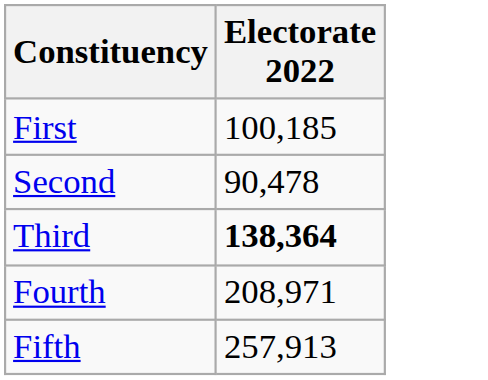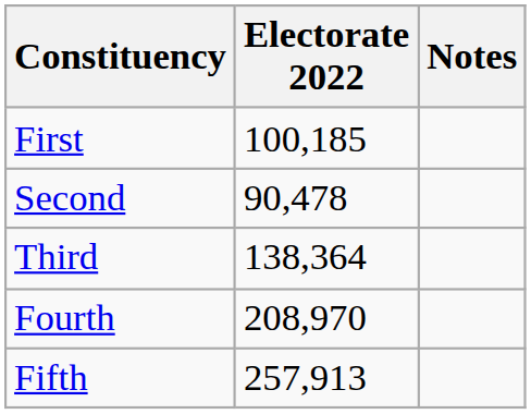+ column: Notes
Third | Electorate 2022: bold -> normal
Fourth | Electorate 2022: 208,971 -> 208,970
